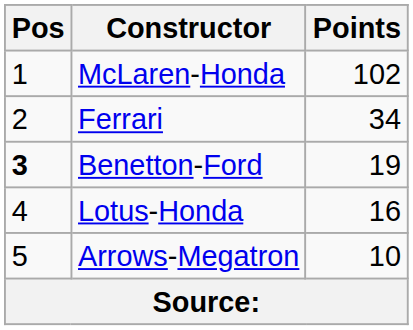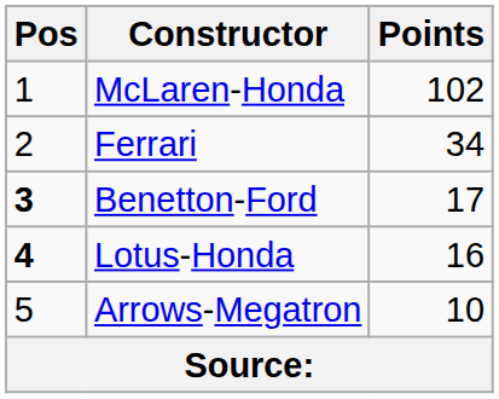Benetton-Ford | Points: 19 -> 17
Lotus-Honda | Pos: normal -> bold
